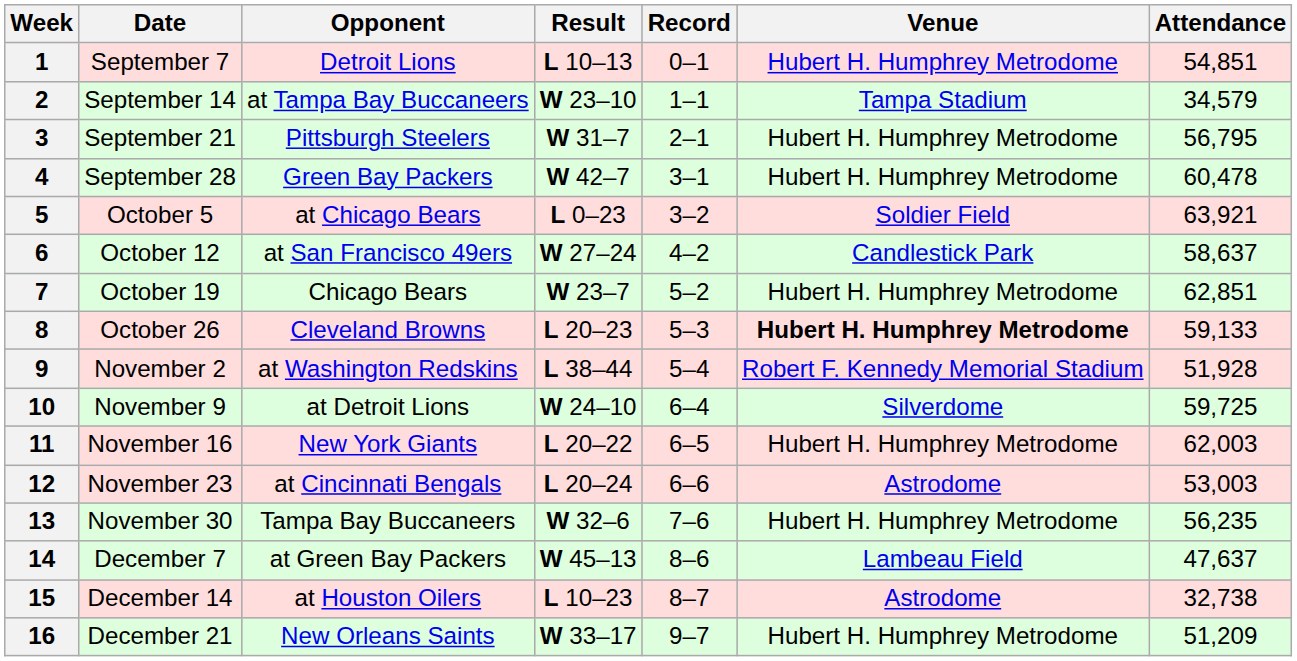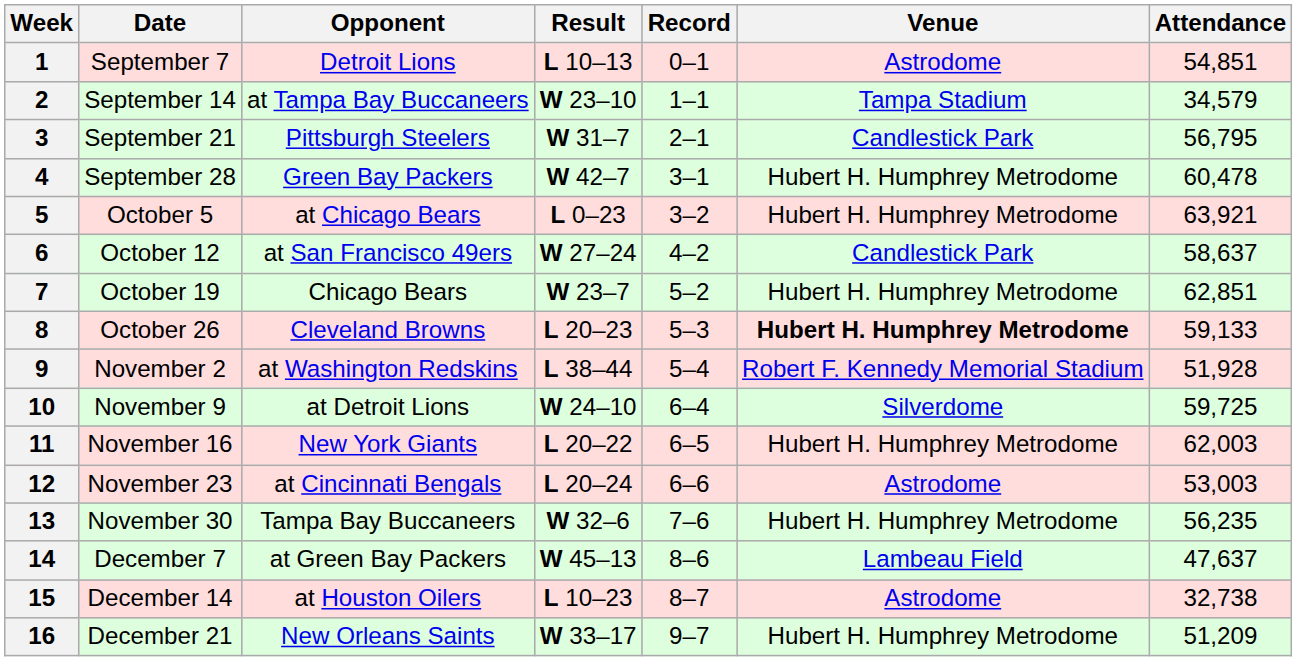1 | Venue: Hubert H. Humphrey Metrodome -> Astrodome
3 | Venue: Hubert H. Humphrey Metrodome -> Candlestick Park
5 | Venue: Soldier Field -> Hubert H. Humphrey Metrodome
